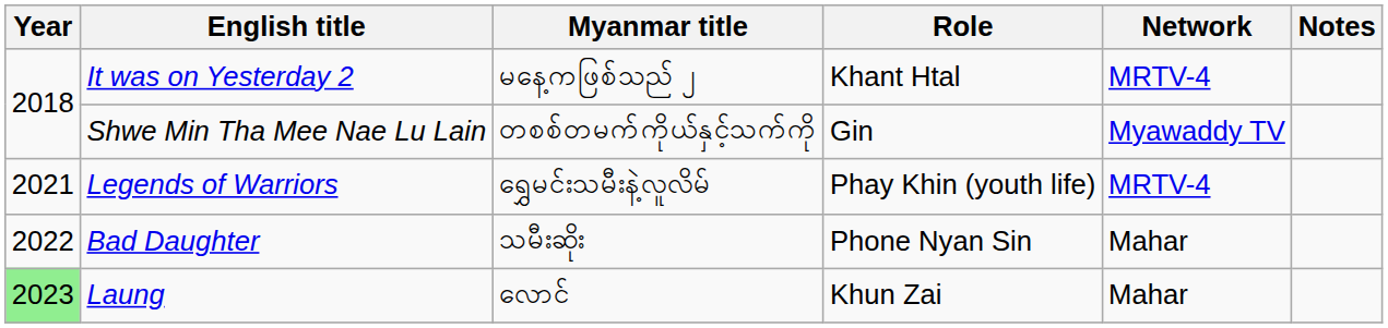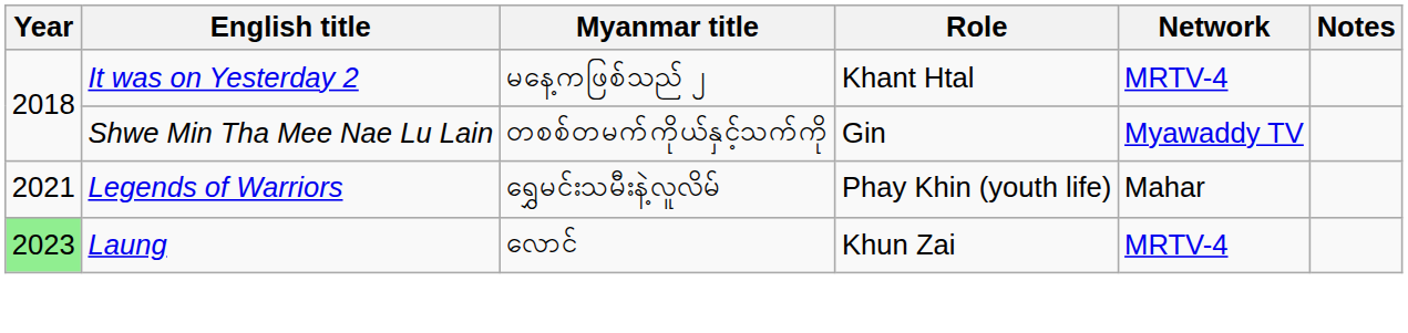Legends of Warriors | Network: MRTV-4 -> Mahar
- row: 2022 | Bad Daughter | သမီးဆိုး | Phone Nyan Sin | Mahar
Laung | Network: Mahar -> MRTV-4
